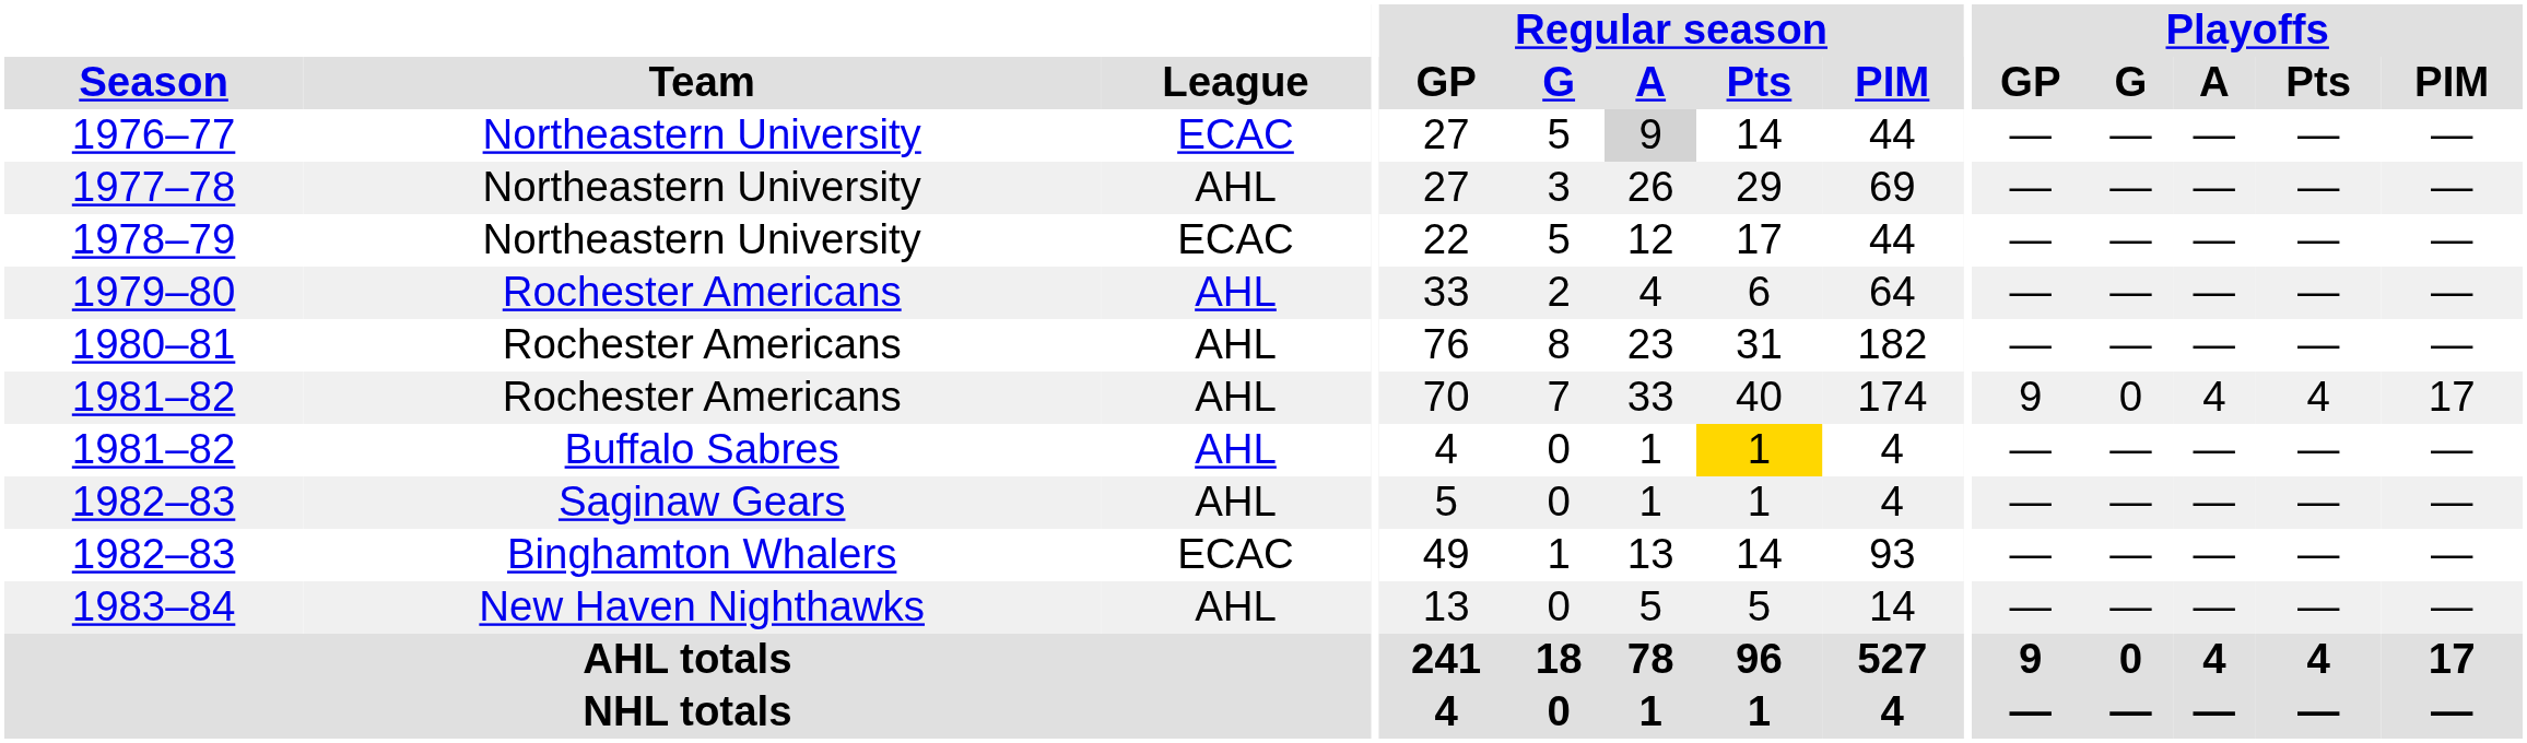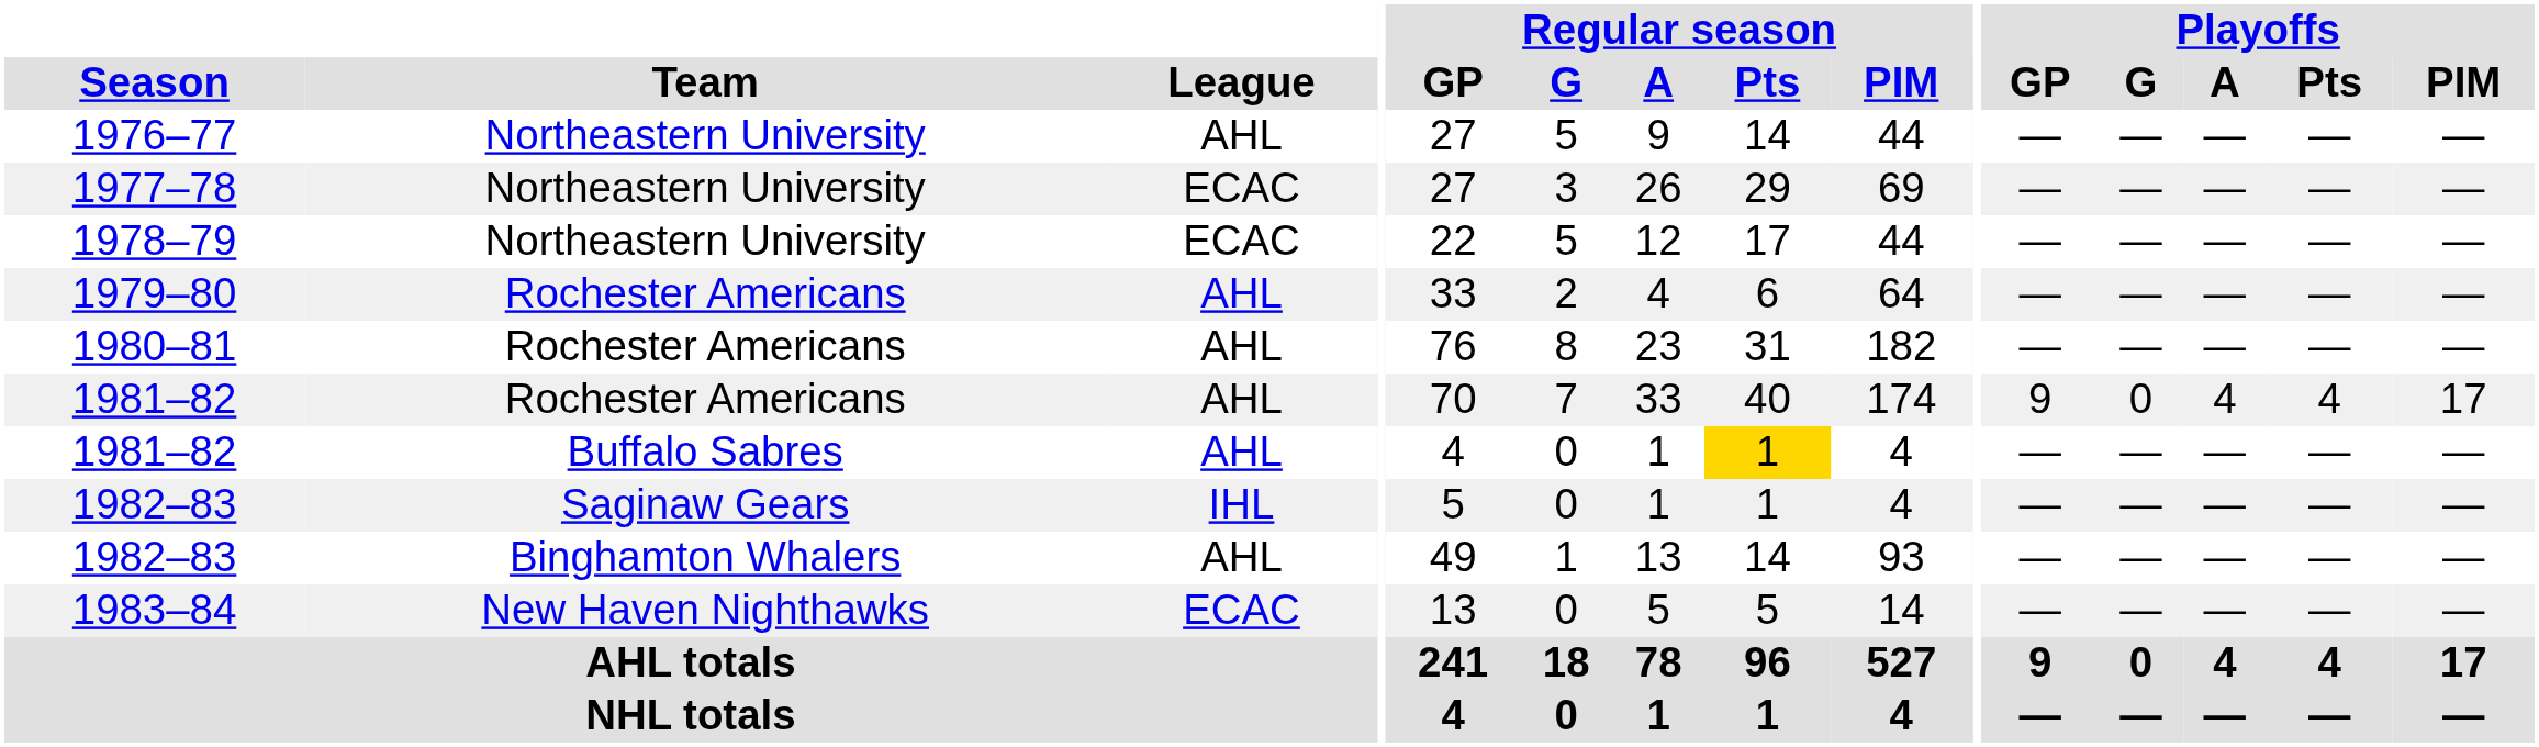1976–77 | League: ECAC -> AHL
1976–77 | Regular season / A: lightgrey background -> no background
1977–78 | League: AHL -> ECAC
1982–83 / Saginaw Gears | League: AHL -> IHL
1982–83 / Binghamton Whalers | League: ECAC -> AHL
1983–84 | League: AHL -> ECAC
